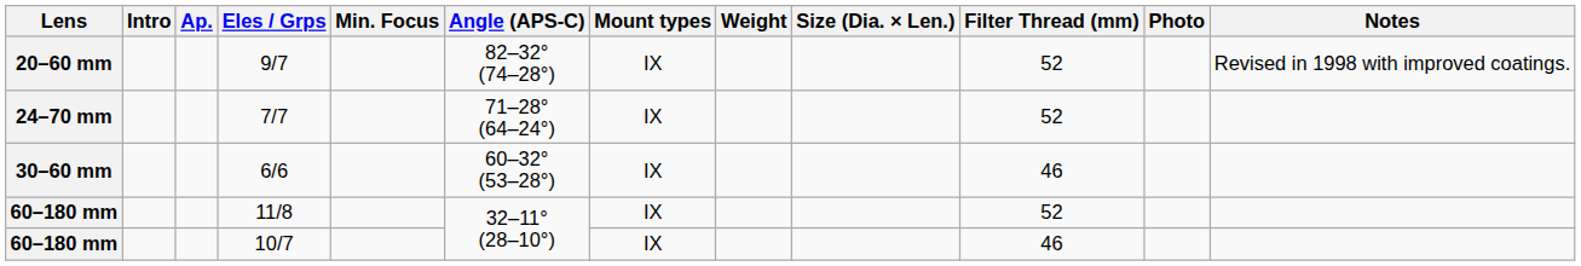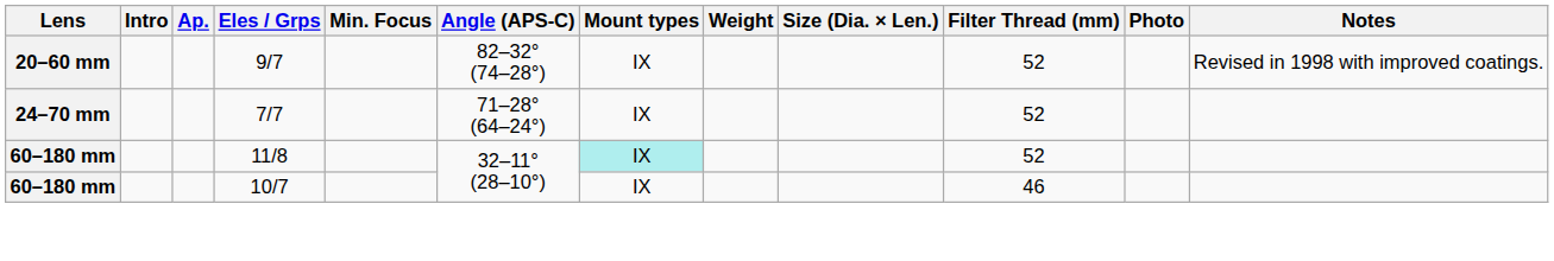- row: 30–60 mm | 6/6 | 60–32° (53–28°) | IX | 46
11/8 | Mount types: no background -> paleturquoise background
